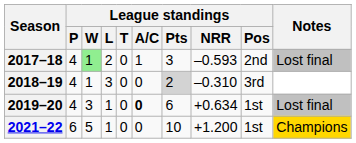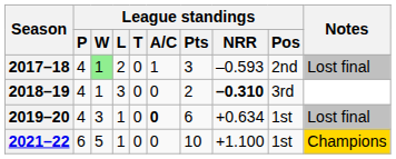2018–19 | League standings / Pts: lightgrey background -> no background
2018–19 | League standings / NRR: normal -> bold
2021–22 | League standings / NRR: +1.200 -> +1.100
